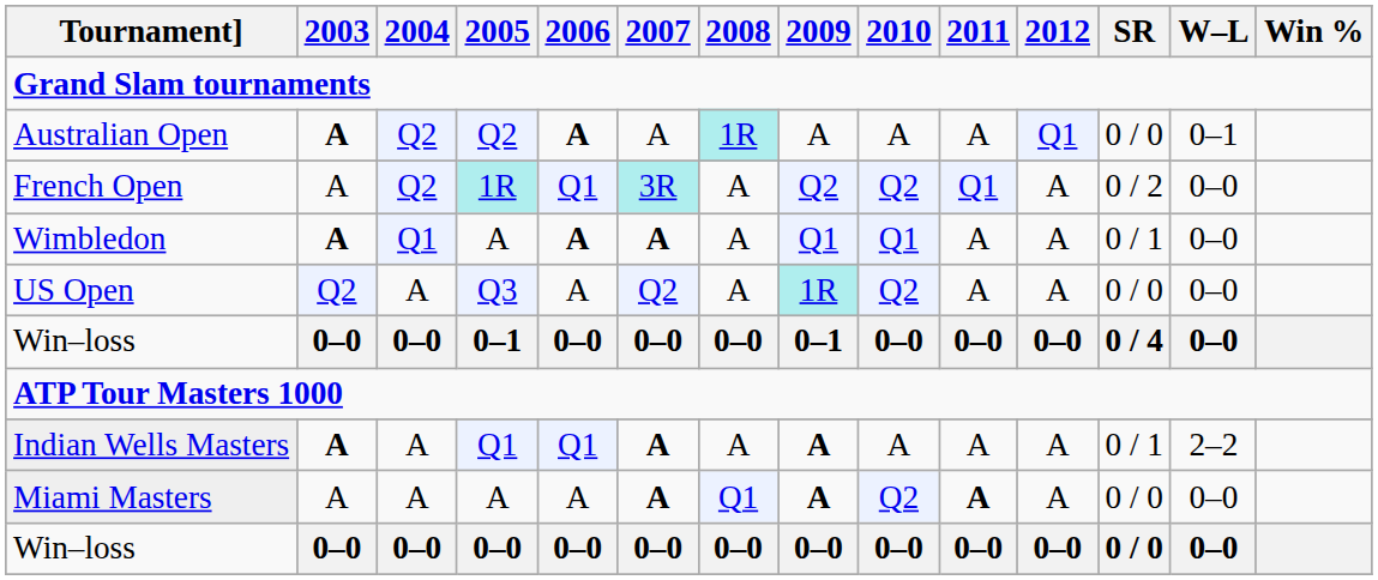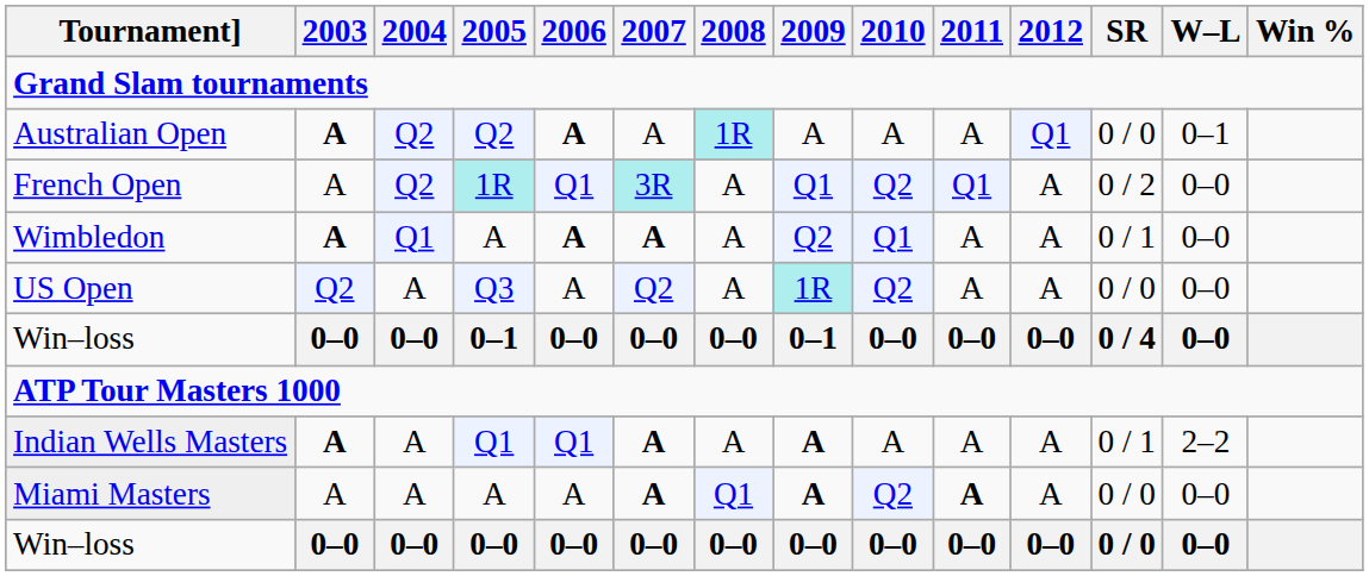French Open | 2009: Q2 -> Q1
Wimbledon | 2009: Q1 -> Q2
